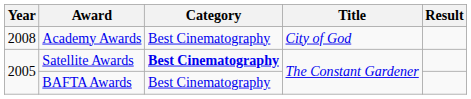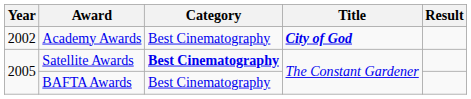Academy Awards | Year: 2008 -> 2002
Academy Awards | Title: normal -> bold
